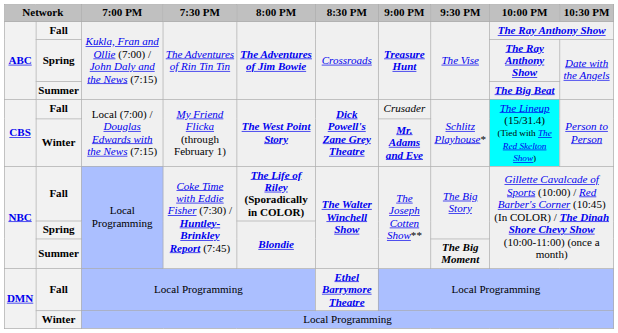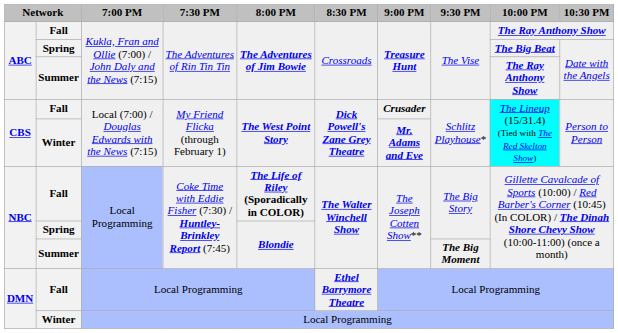ABC / Spring | 10:00 PM: The Ray Anthony Show -> The Big Beat
ABC / Summer | 10:00 PM: The Big Beat -> The Ray Anthony Show
CBS / Fall | 9:00 PM: normal -> bold
